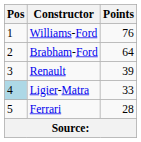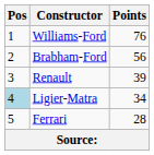Brabham-Ford | Points: 64 -> 56
Ligier-Matra | Points: 33 -> 34
